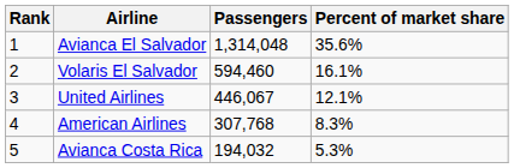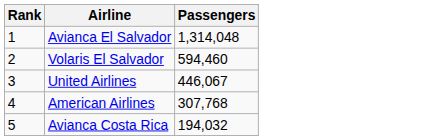- column: Percent of market share | 35.6% | 16.1% | 12.1% | 8.3% | 5.3%
